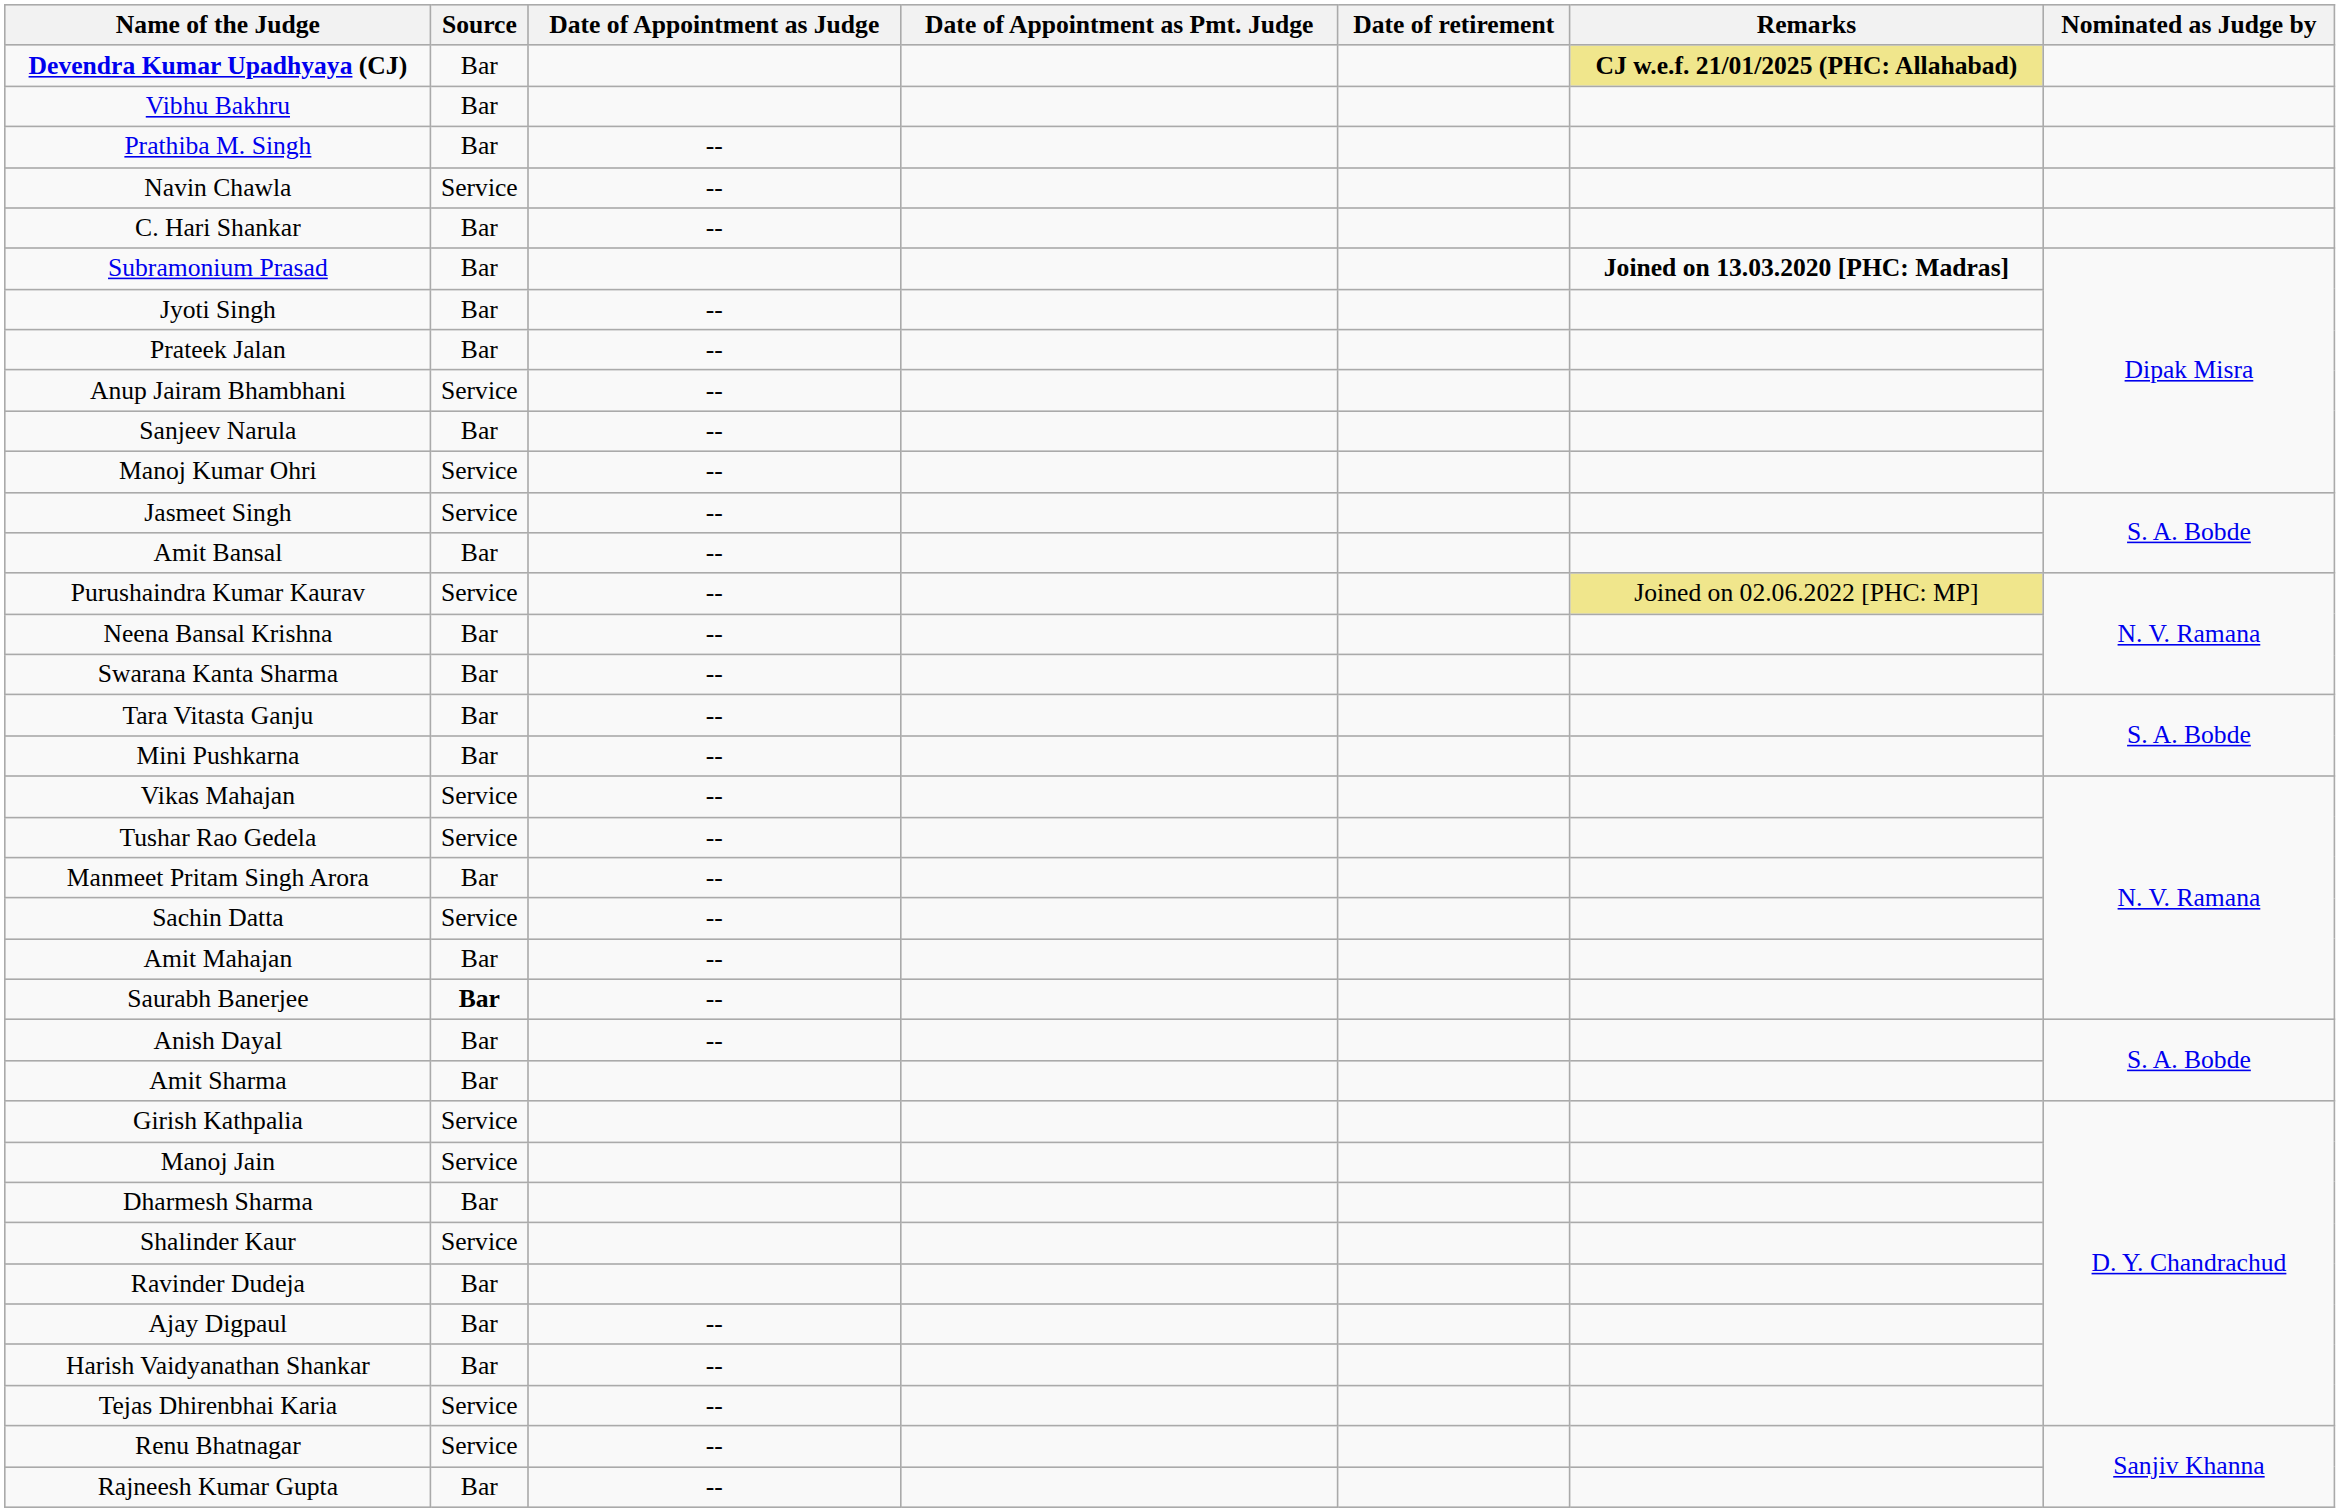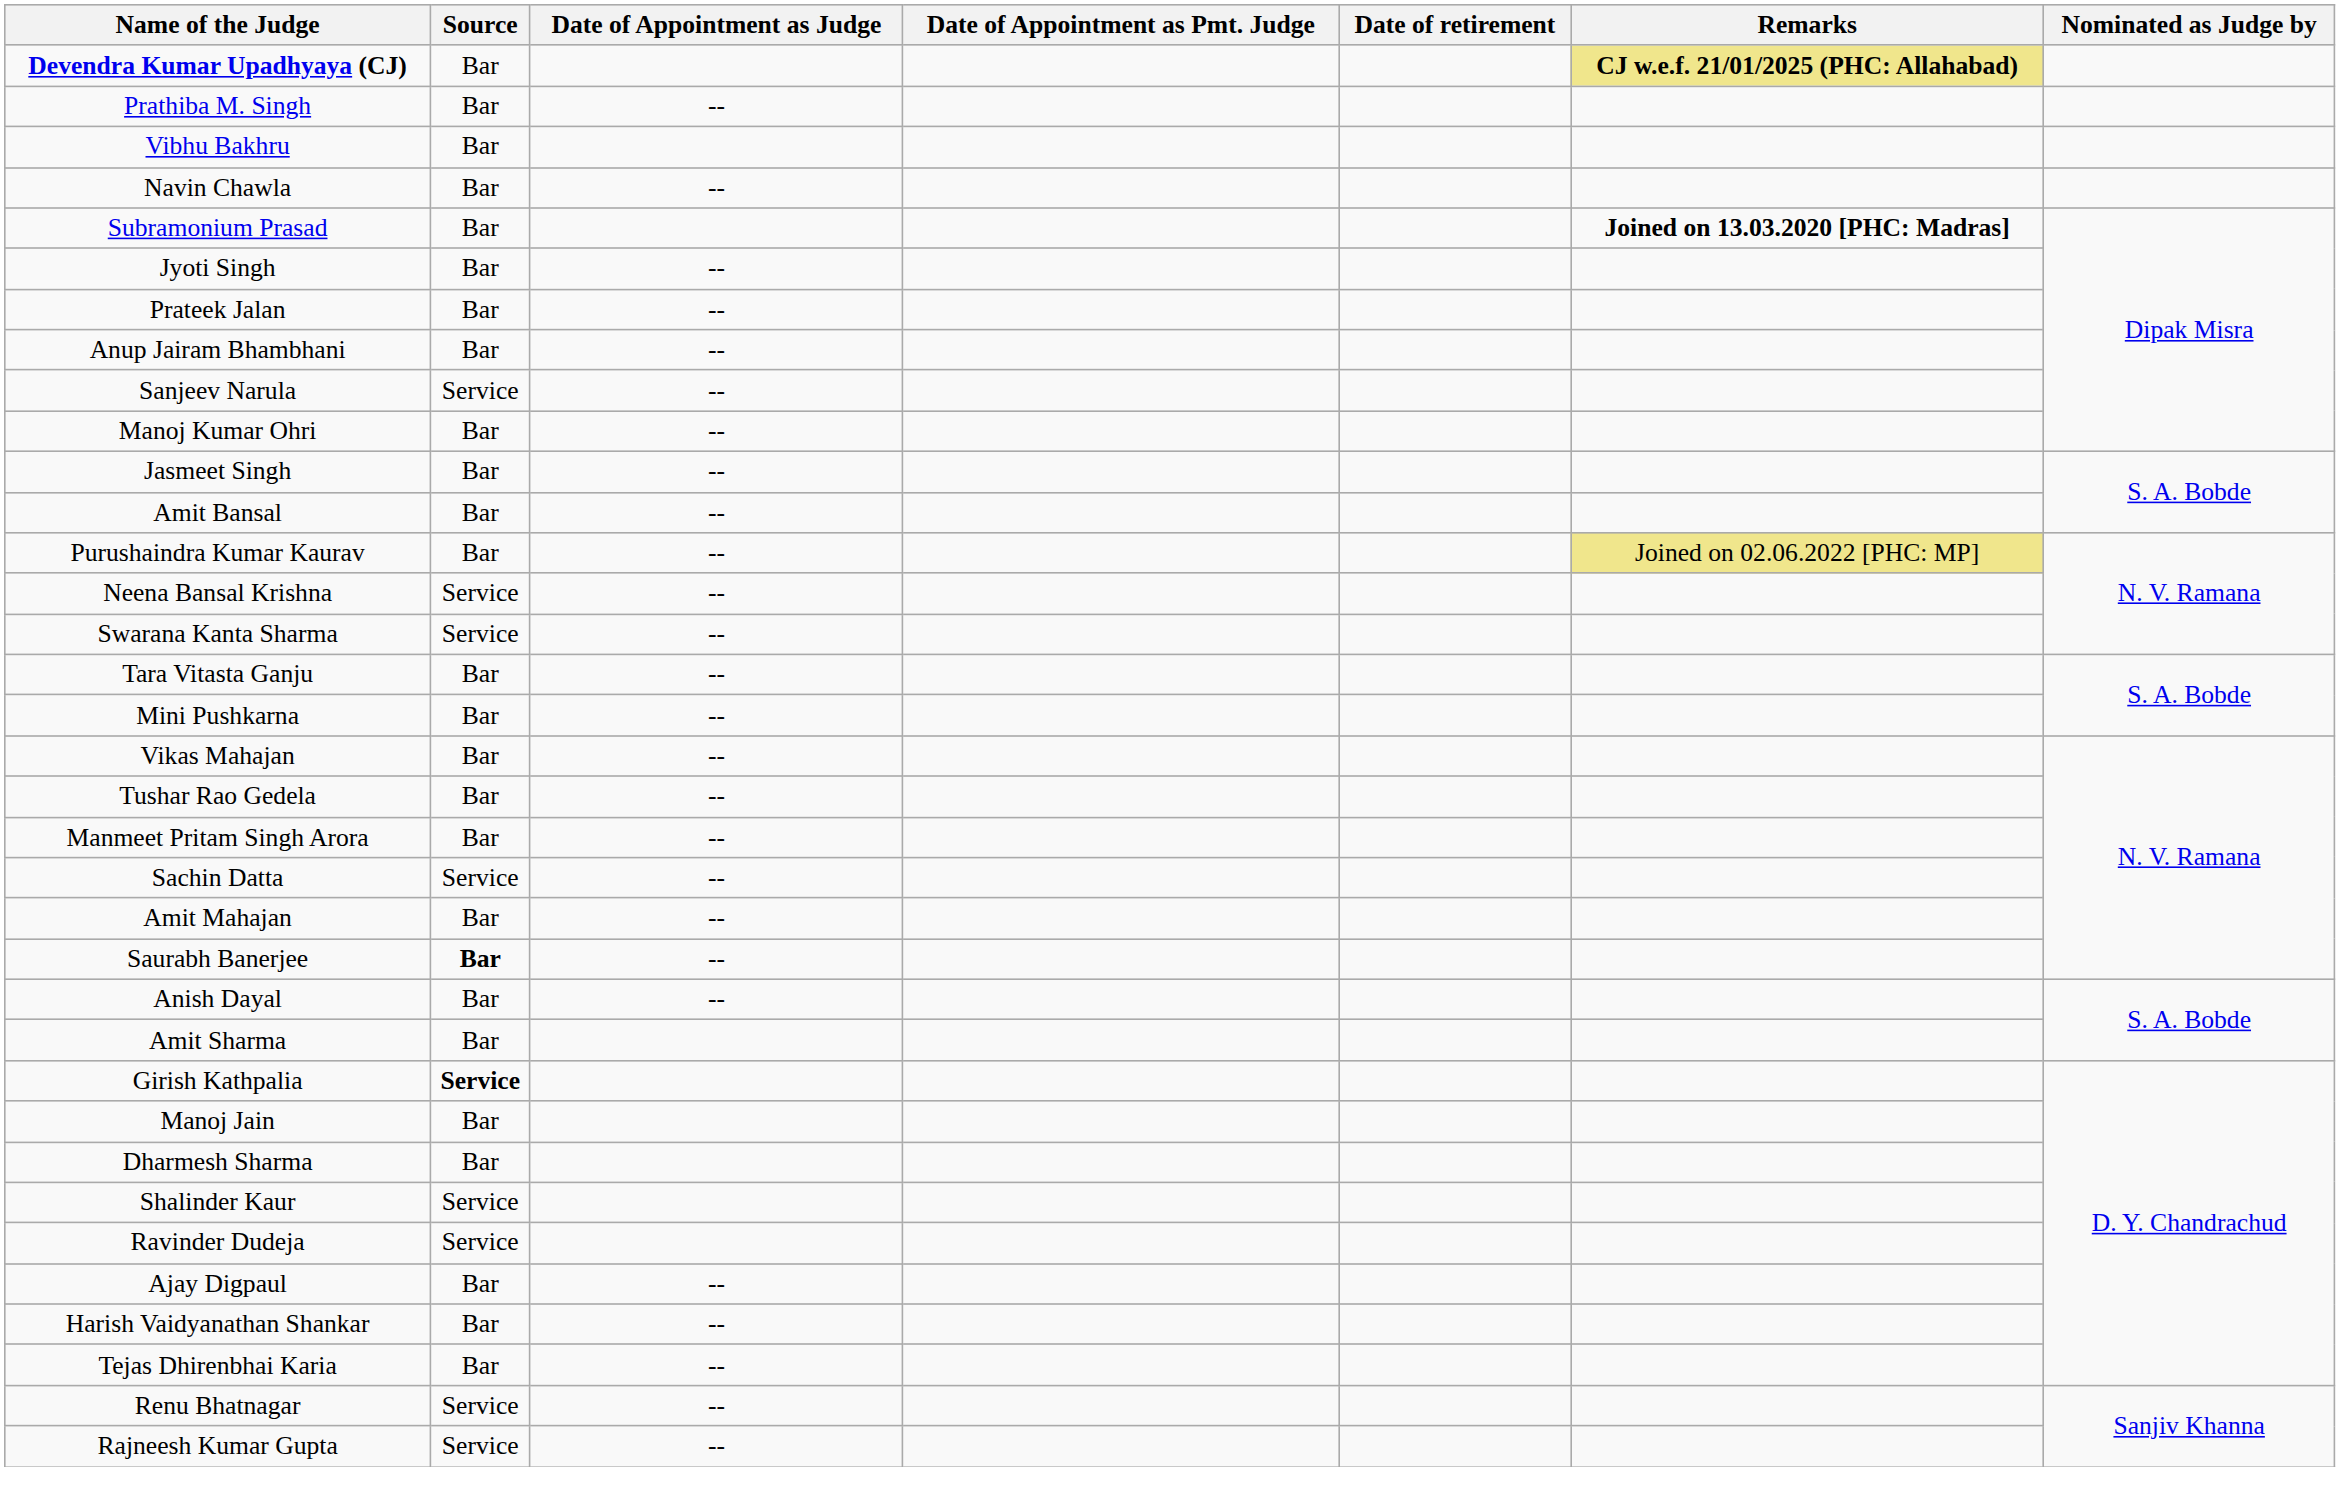rows swapped: Vibhu Bakhru <-> Prathiba M. Singh
Navin Chawla | Source: Service -> Bar
- row: C. Hari Shankar | Bar | --
Anup Jairam Bhambhani | Source: Service -> Bar
Sanjeev Narula | Source: Bar -> Service
Manoj Kumar Ohri | Source: Service -> Bar
Jasmeet Singh | Source: Service -> Bar
Purushaindra Kumar Kaurav | Source: Service -> Bar
Neena Bansal Krishna | Source: Bar -> Service
Swarana Kanta Sharma | Source: Bar -> Service
Vikas Mahajan | Source: Service -> Bar
Tushar Rao Gedela | Source: Service -> Bar
Girish Kathpalia | Source: normal -> bold
Manoj Jain | Source: Service -> Bar
Ravinder Dudeja | Source: Bar -> Service
Tejas Dhirenbhai Karia | Source: Service -> Bar
Rajneesh Kumar Gupta | Source: Bar -> Service
